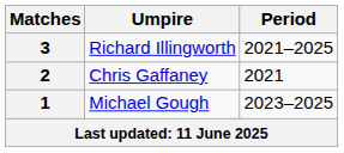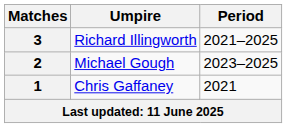2 | Umpire: Chris Gaffaney -> Michael Gough
2 | Period: 2021 -> 2023–2025
1 | Umpire: Michael Gough -> Chris Gaffaney
1 | Period: 2023–2025 -> 2021
